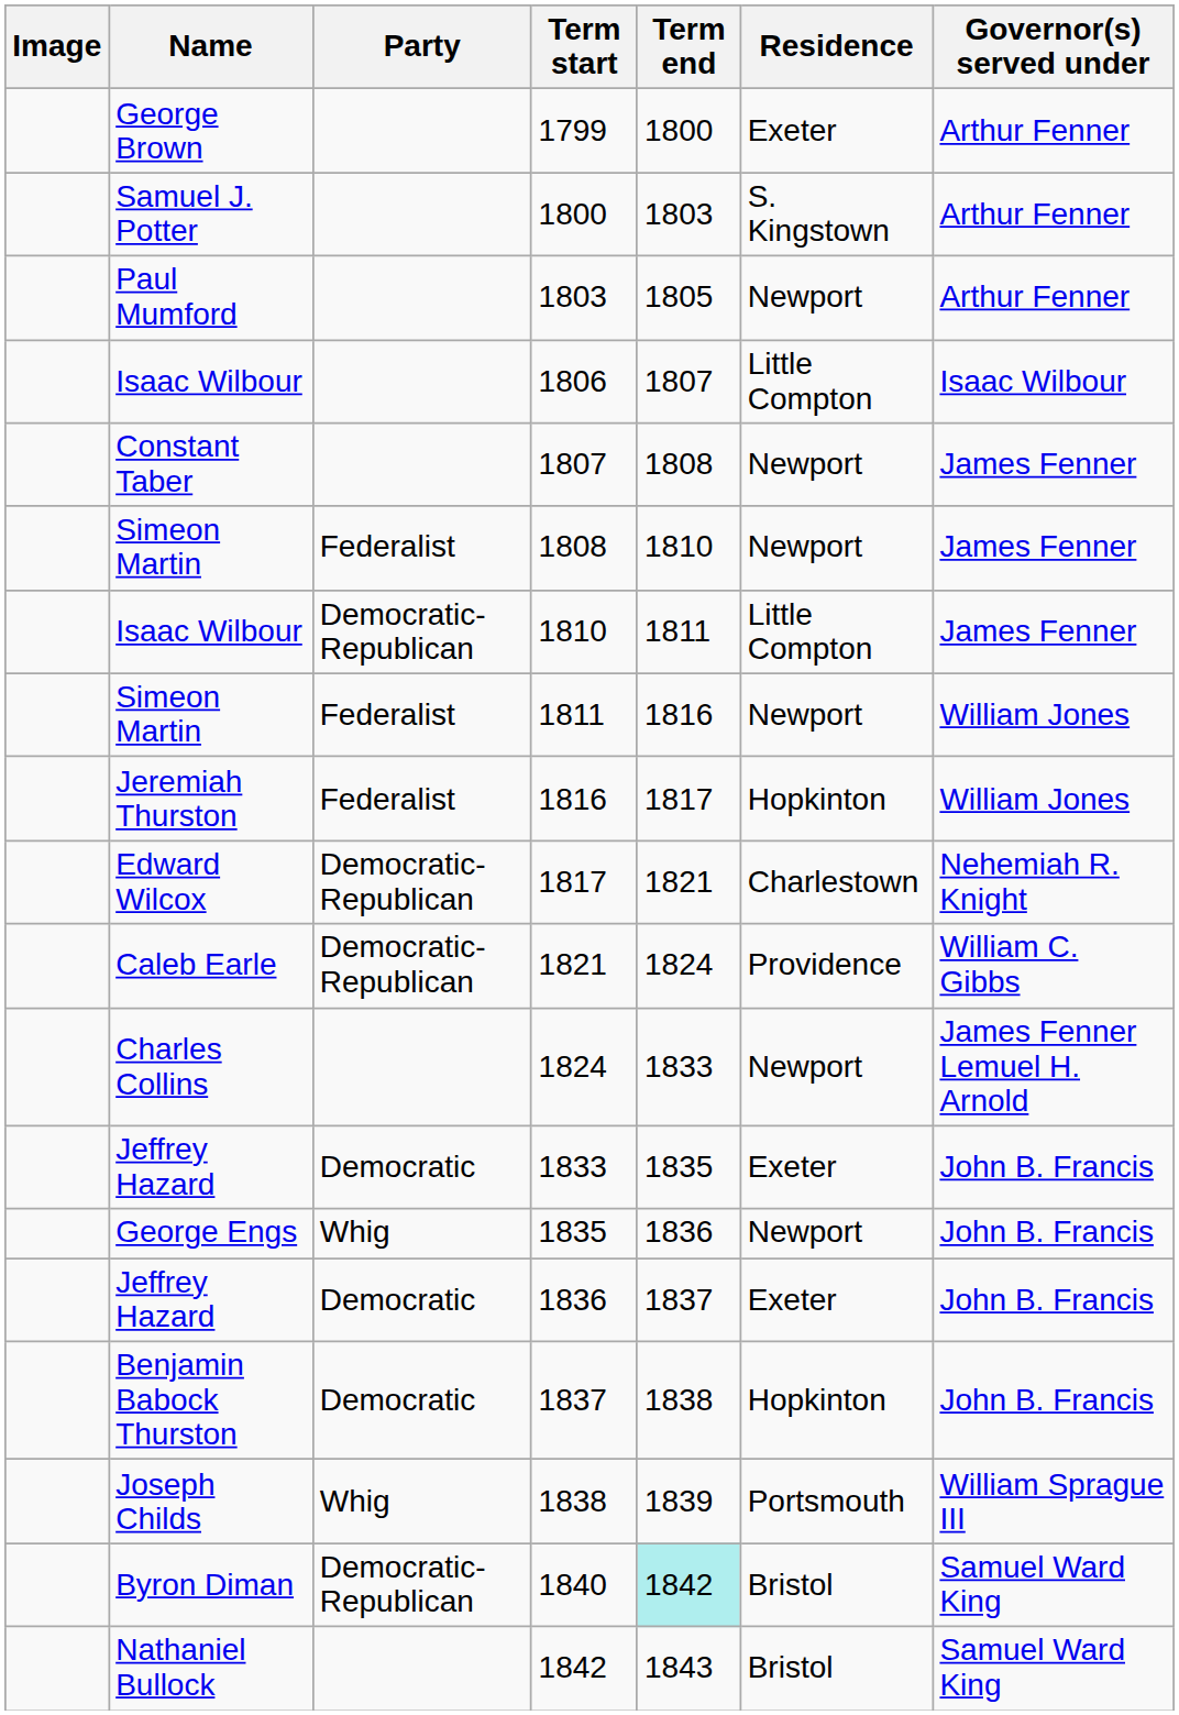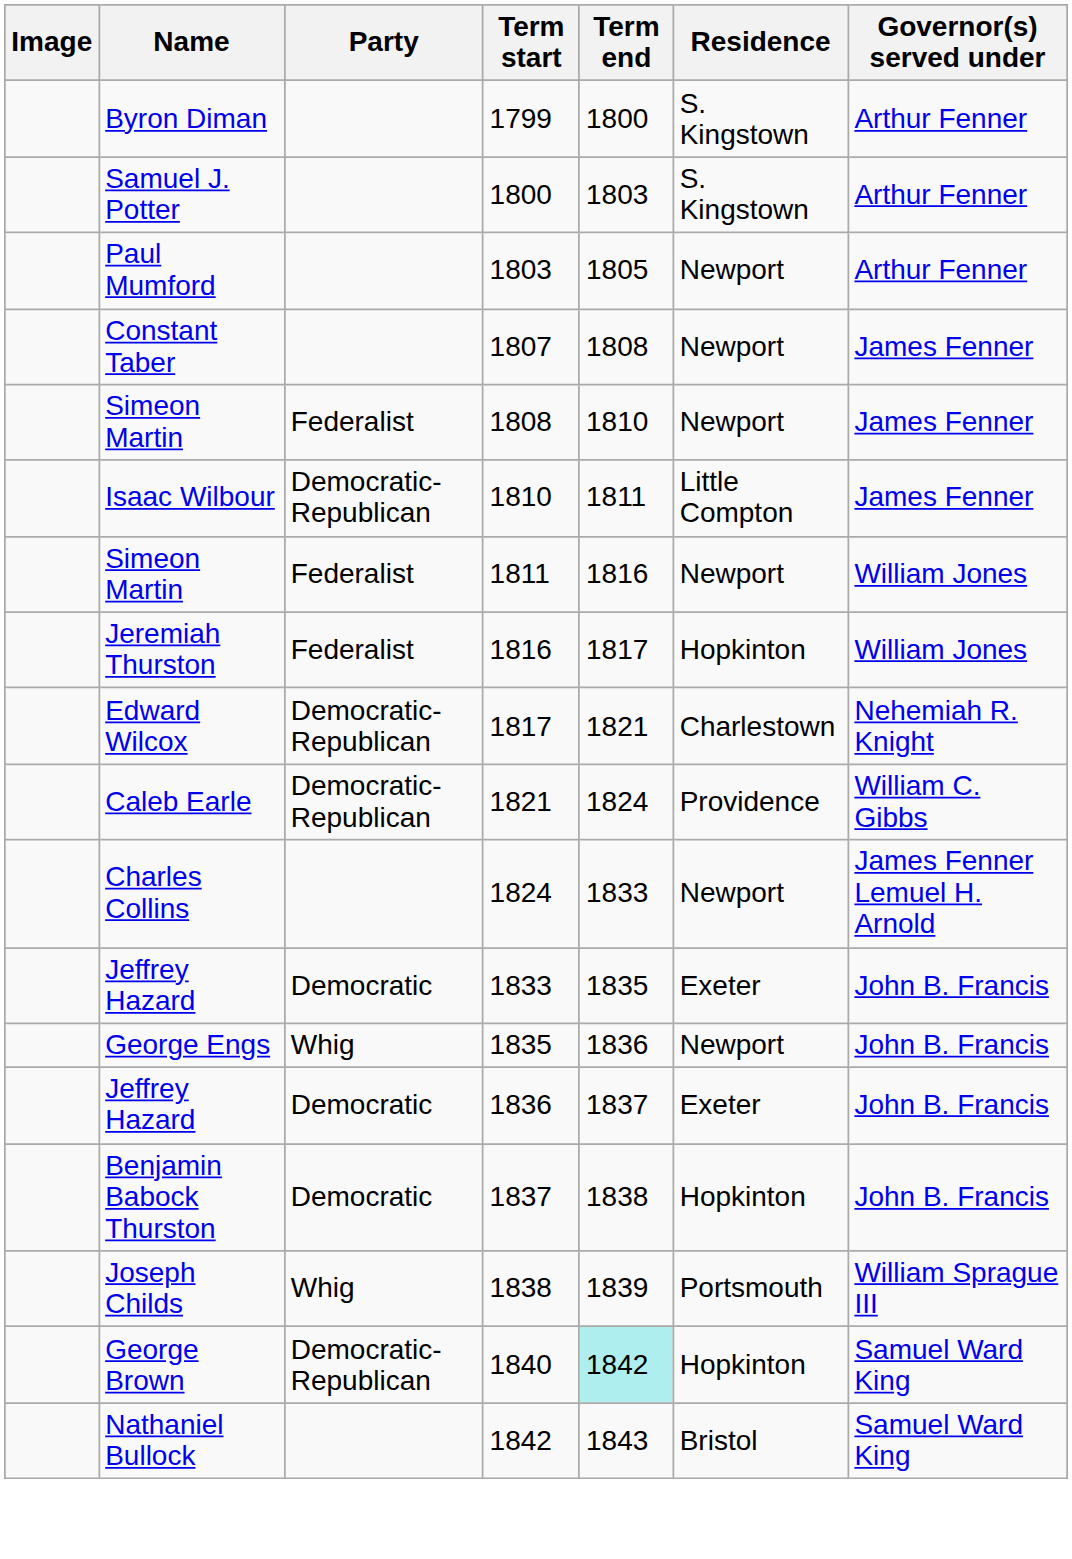1799 | Name: George Brown -> Byron Diman
1799 | Residence: Exeter -> S. Kingstown
- row: Isaac Wilbour | 1806 | 1807 | Little Compton | Isaac Wilbour
1840 | Name: Byron Diman -> George Brown
1840 | Residence: Bristol -> Hopkinton
